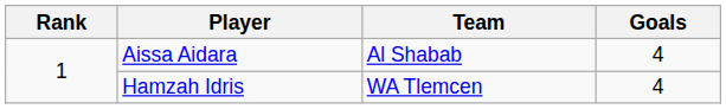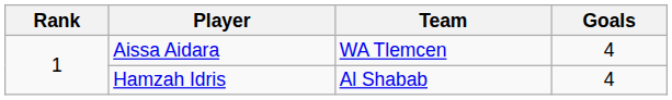Aissa Aidara | Team: Al Shabab -> WA Tlemcen
Hamzah Idris | Team: WA Tlemcen -> Al Shabab
